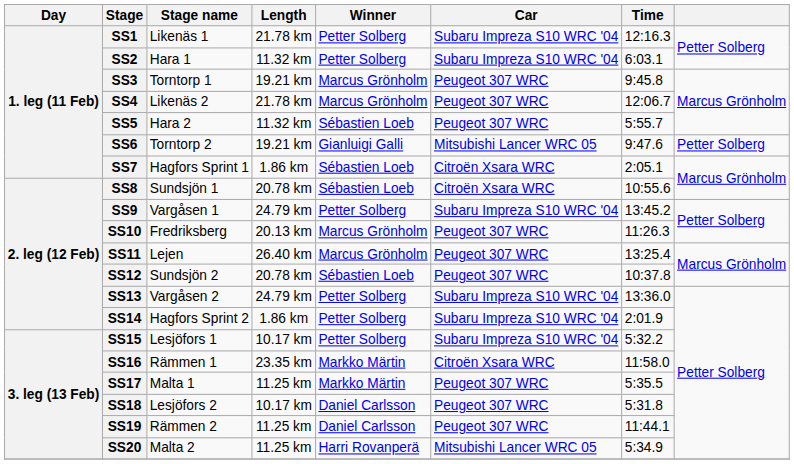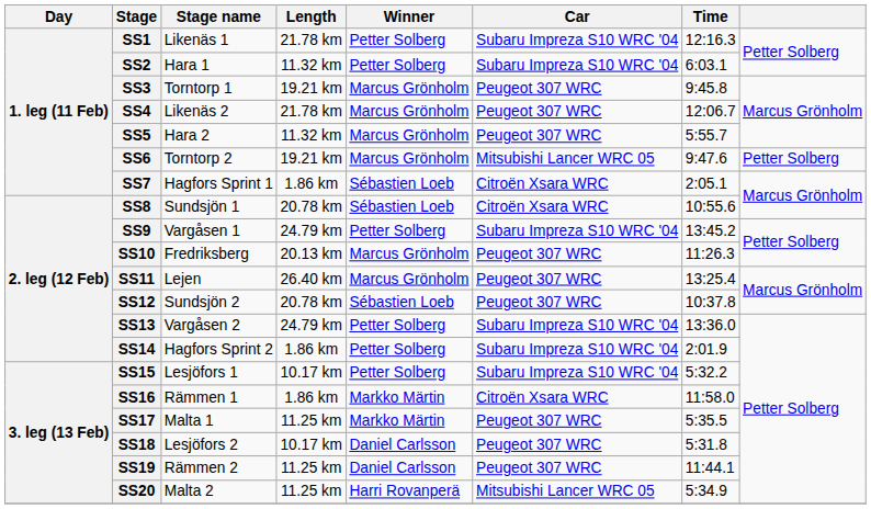SS5 | Winner: Sébastien Loeb -> Marcus Grönholm
SS6 | Winner: Gianluigi Galli -> Marcus Grönholm
SS16 | Length: 23.35 km -> 1.86 km
